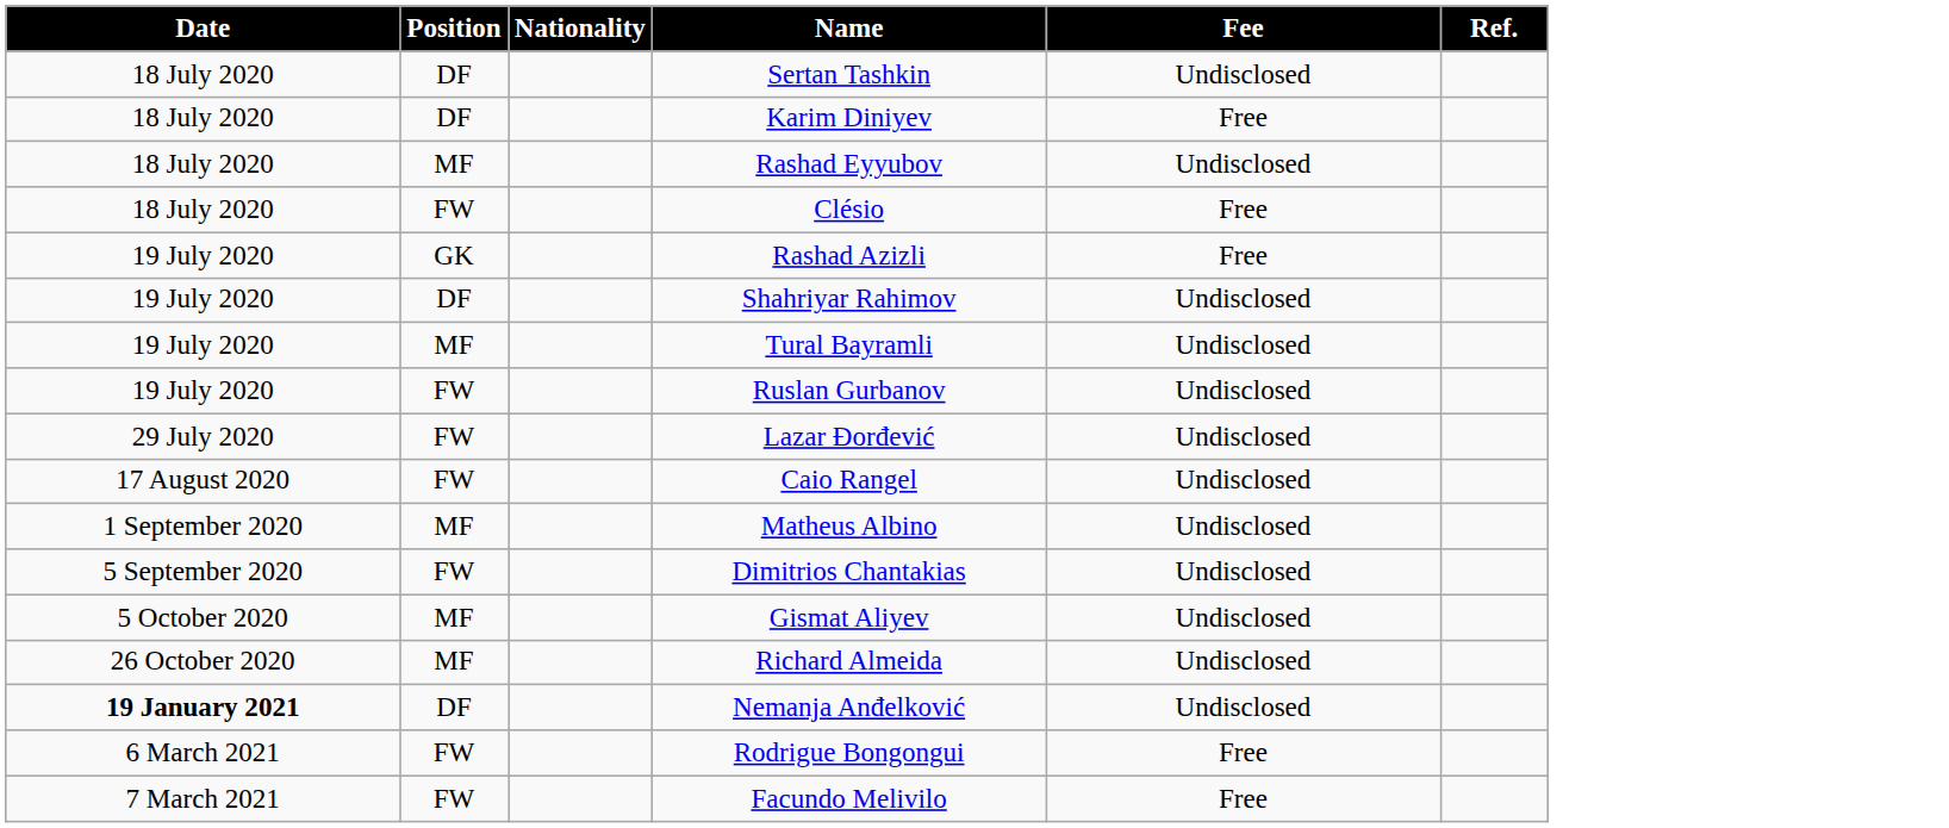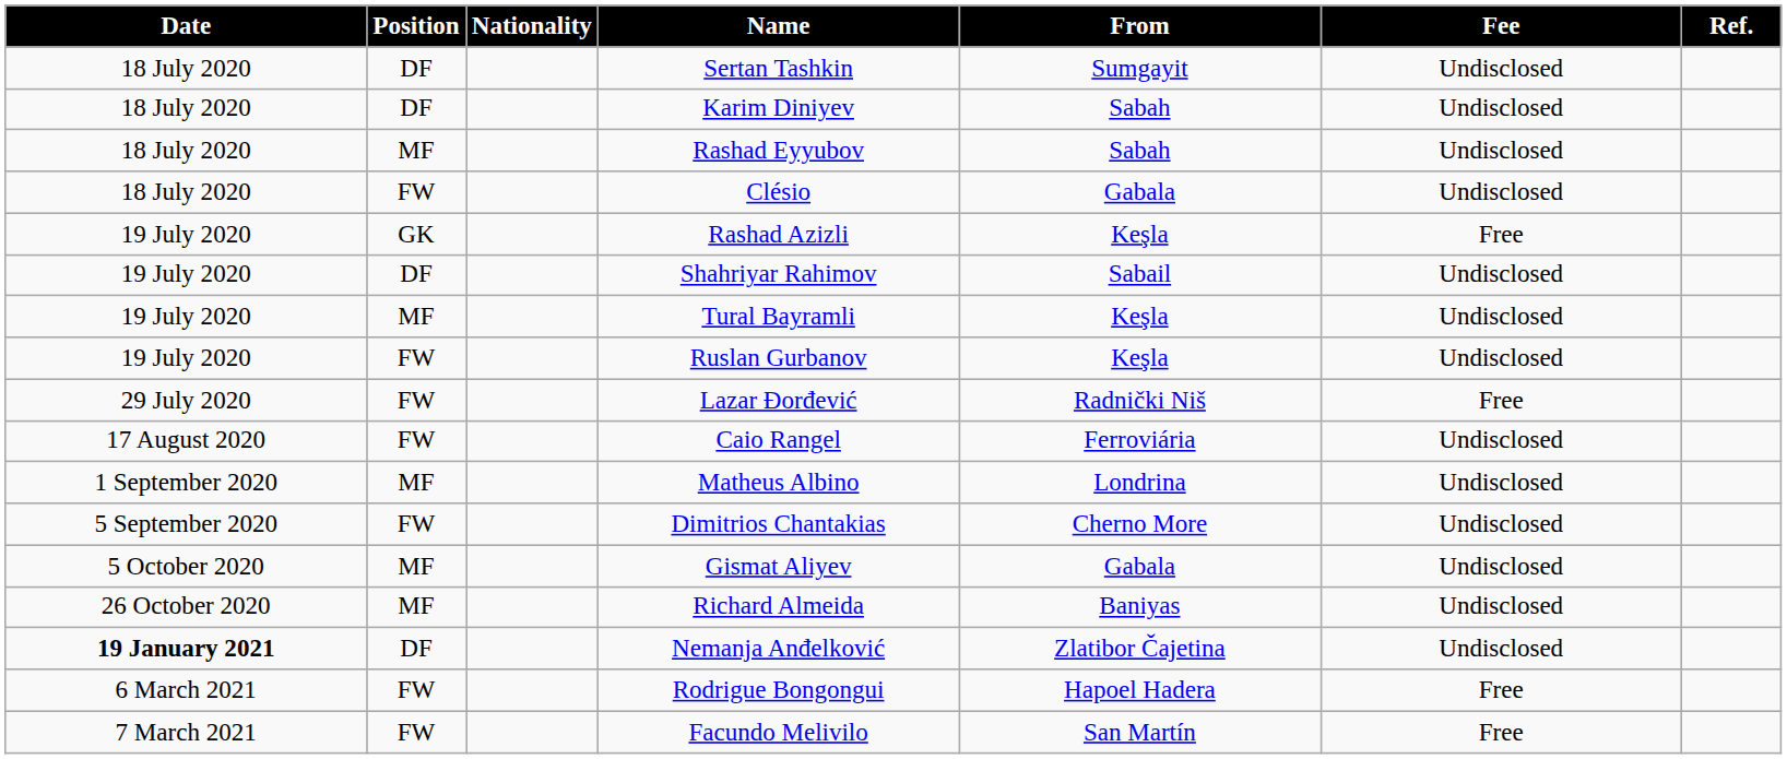+ column: From | Sumgayit | Sabah | Sabah | Gabala | Keşla | Sabail | Keşla | Keşla | Radnički Niš | Ferroviária | Londrina | Cherno More | Gabala | Baniyas | Zlatibor Čajetina | Hapoel Hadera | San Martín
Karim Diniyev | Fee: Free -> Undisclosed
Clésio | Fee: Free -> Undisclosed
Lazar Đorđević | Fee: Undisclosed -> Free
